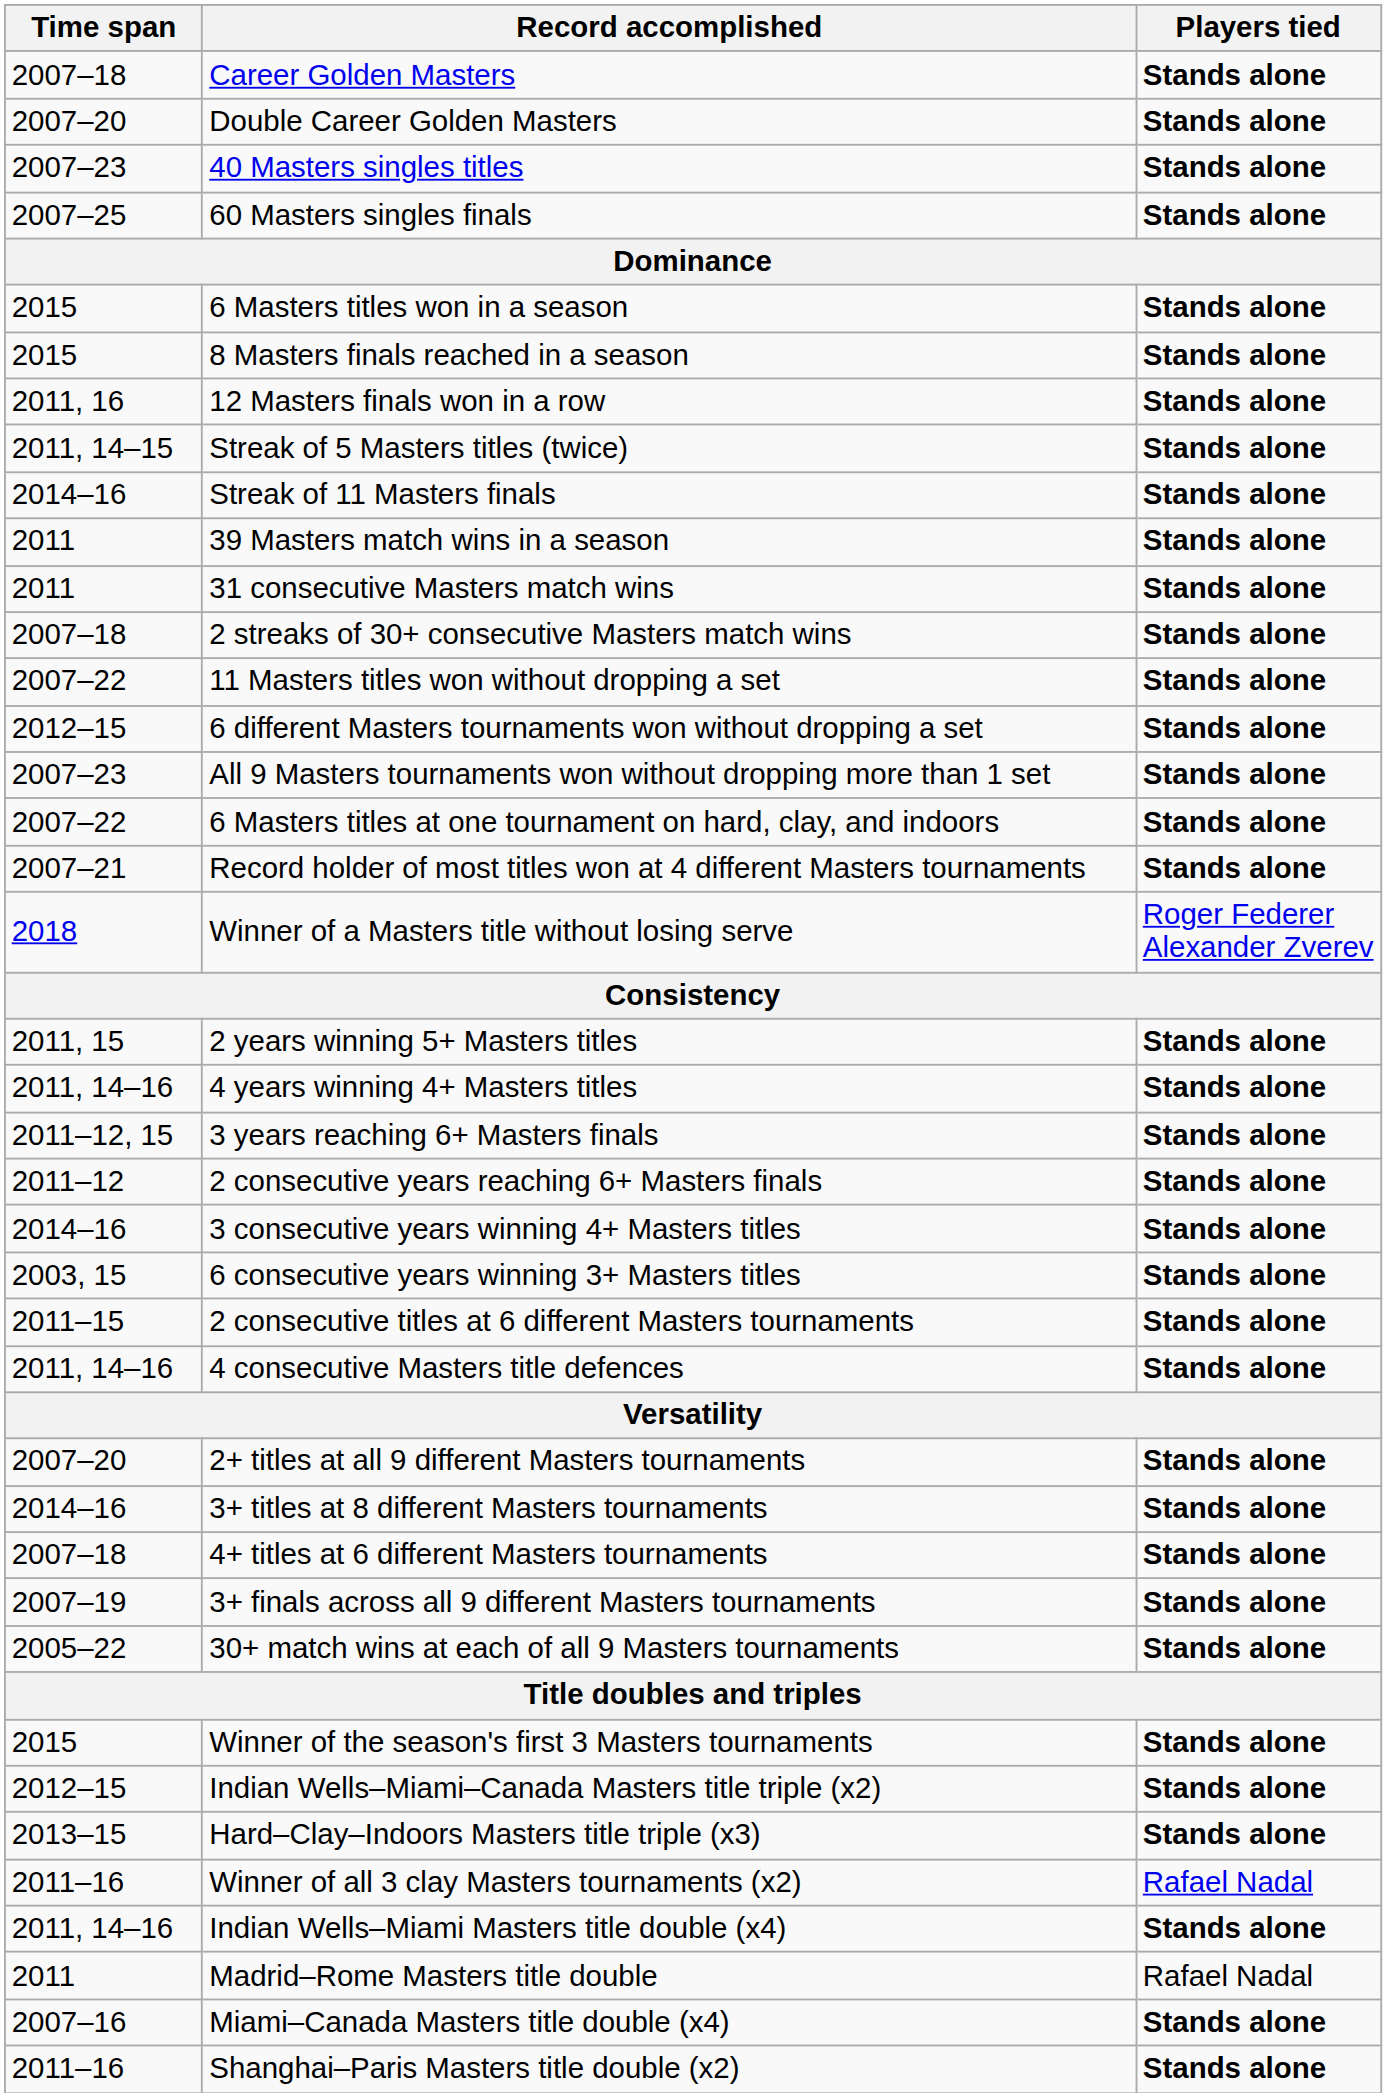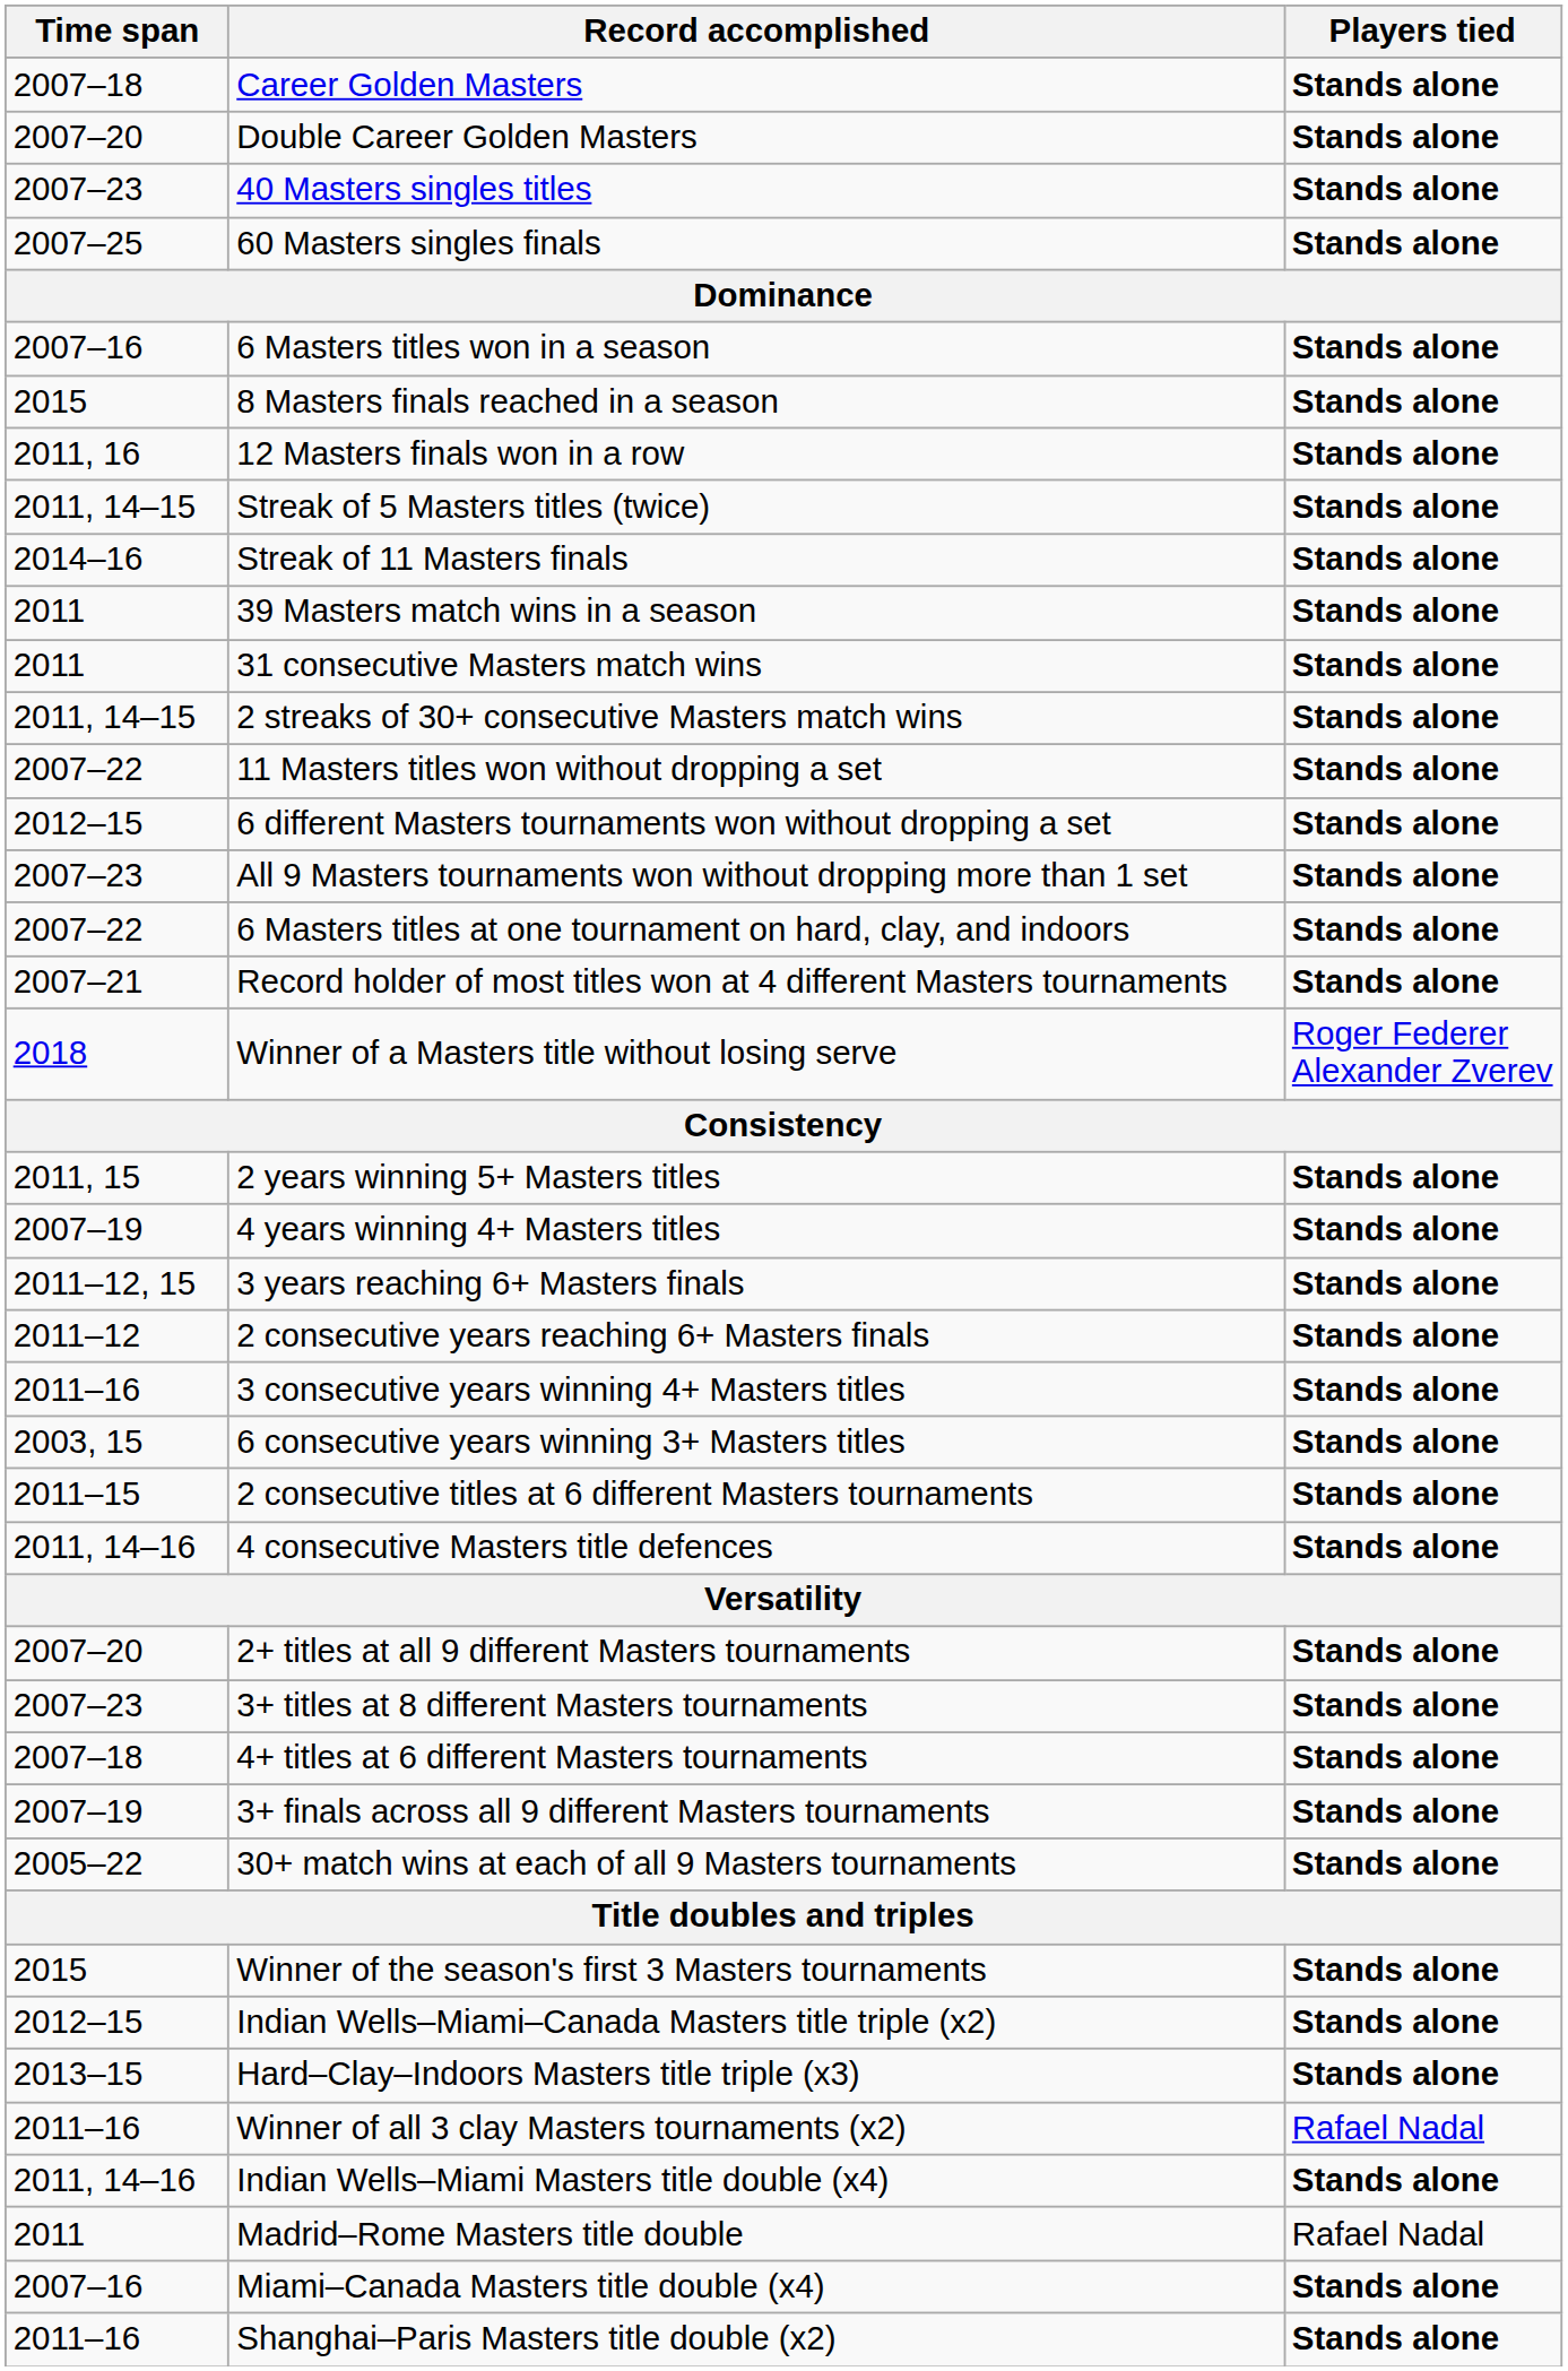6 Masters titles won in a season | Time span: 2015 -> 2007–16
2 streaks of 30+ consecutive Masters match wins | Time span: 2007–18 -> 2011, 14–15
4 years winning 4+ Masters titles | Time span: 2011, 14–16 -> 2007–19
3 consecutive years winning 4+ Masters titles | Time span: 2014–16 -> 2011–16
3+ titles at 8 different Masters tournaments | Time span: 2014–16 -> 2007–23
